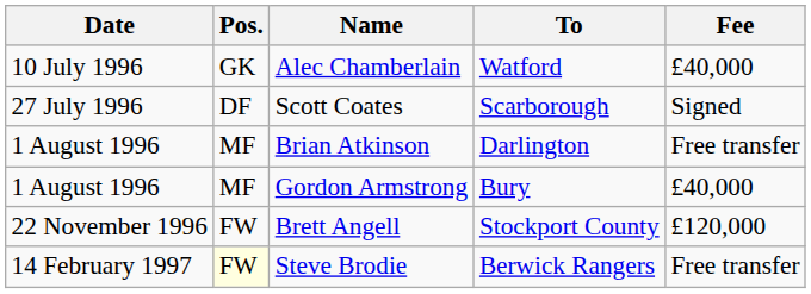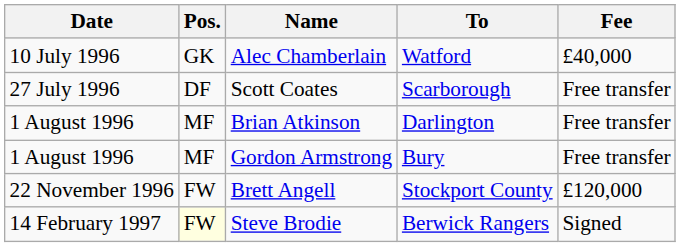Scott Coates | Fee: Signed -> Free transfer
Gordon Armstrong | Fee: £40,000 -> Free transfer
Steve Brodie | Fee: Free transfer -> Signed
